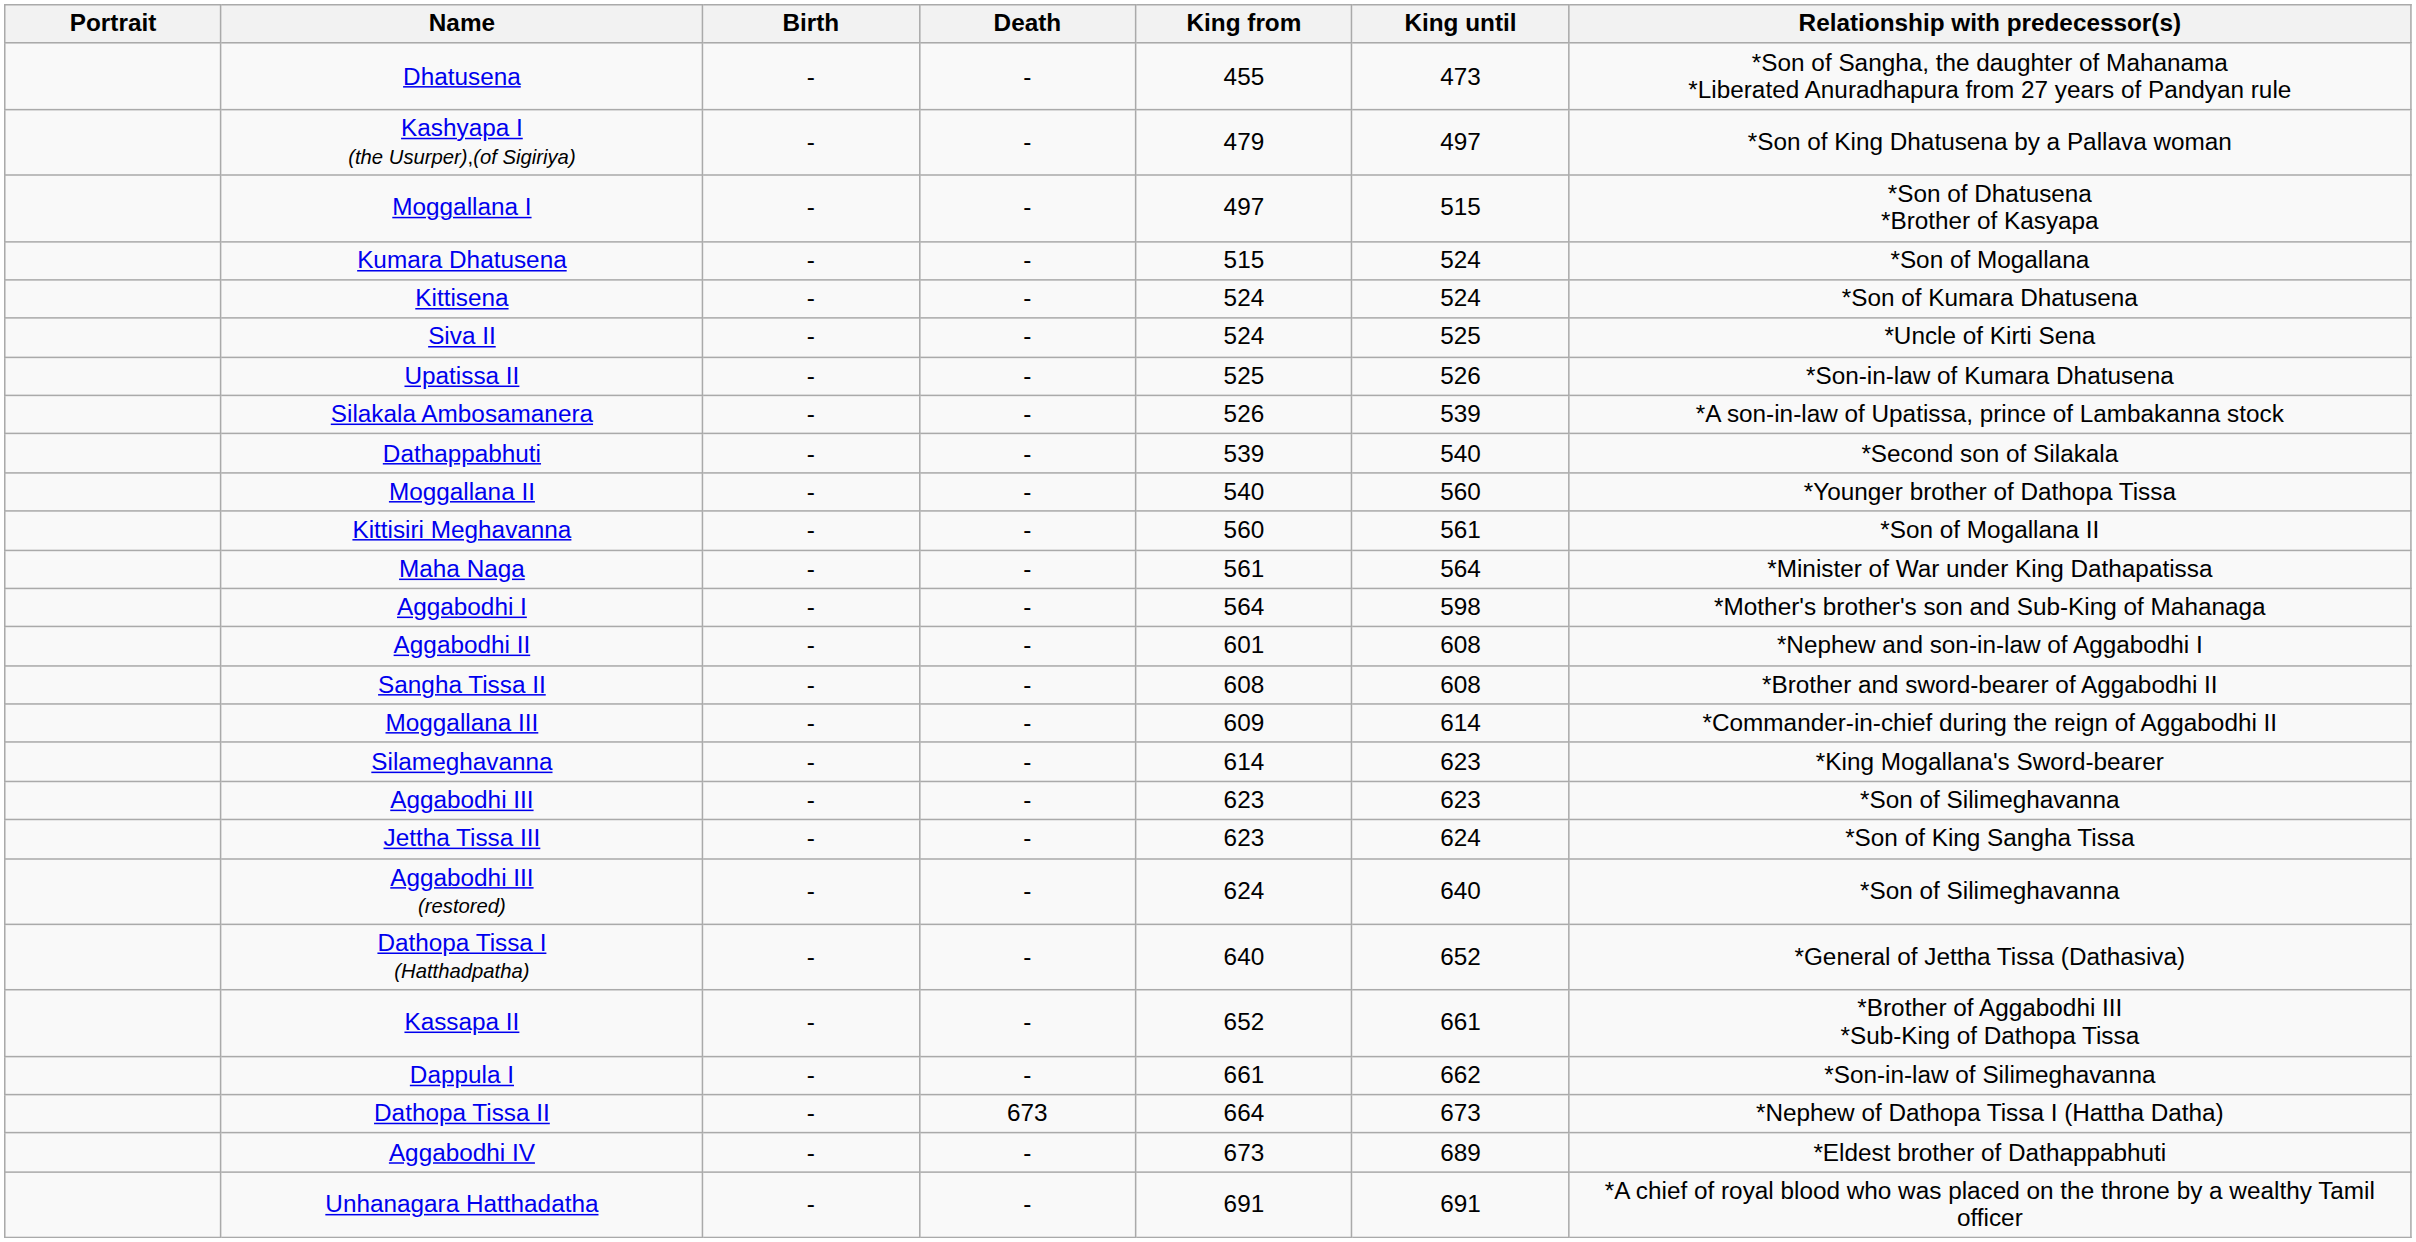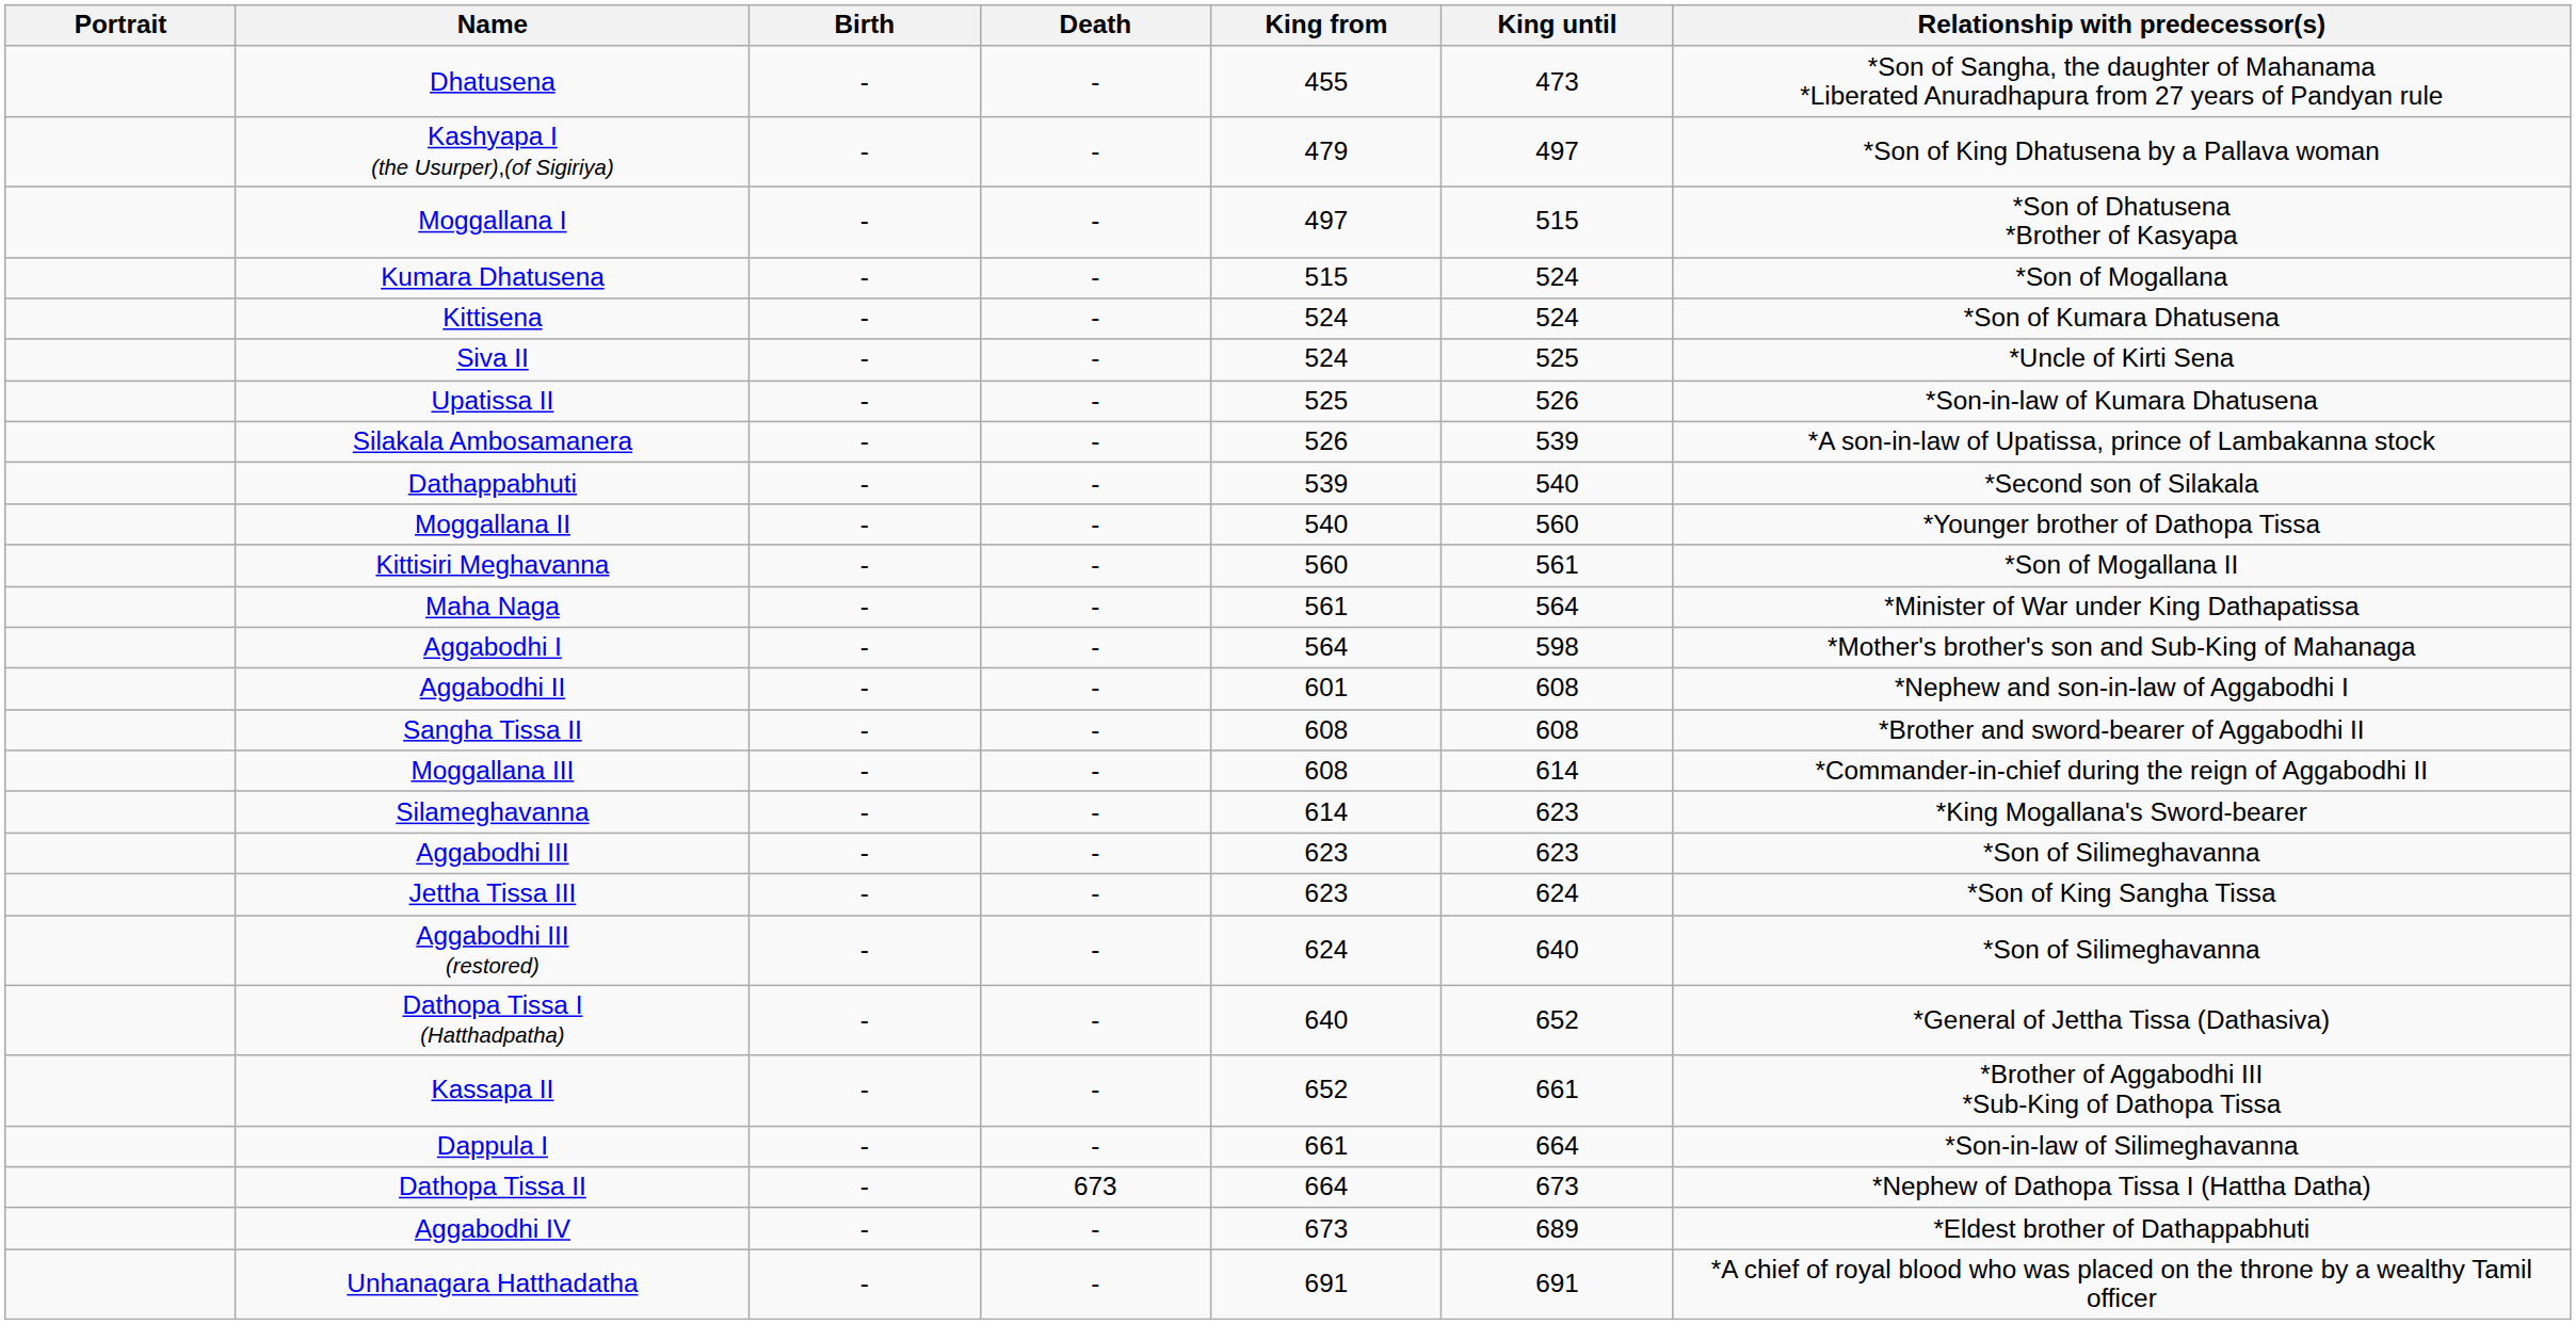Moggallana III | King from: 609 -> 608
Dappula I | King until: 662 -> 664
